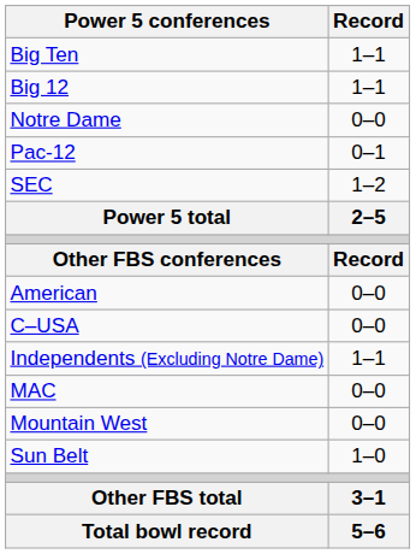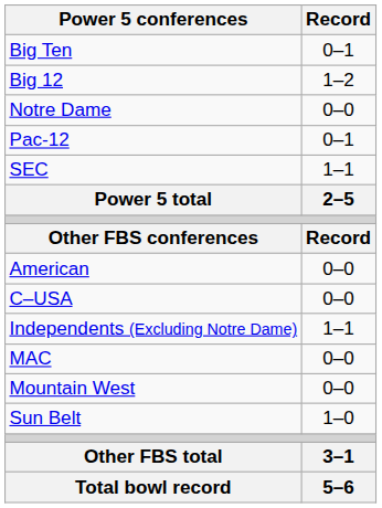Big Ten | Record: 1–1 -> 0–1
Big 12 | Record: 1–1 -> 1–2
SEC | Record: 1–2 -> 1–1
